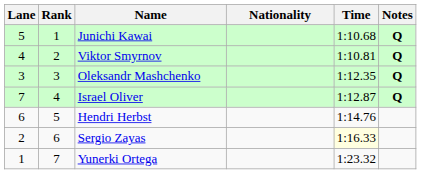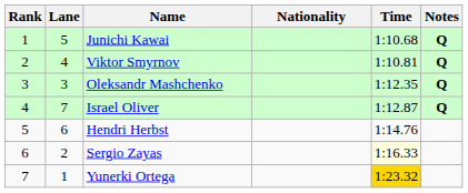columns swapped: Rank <-> Lane
Yunerki Ortega | Time: no background -> gold background
